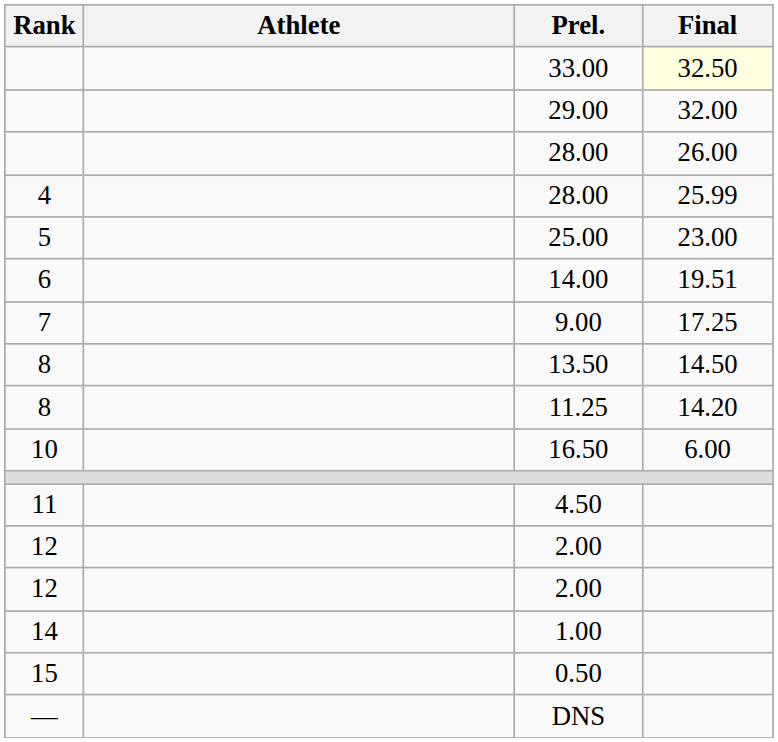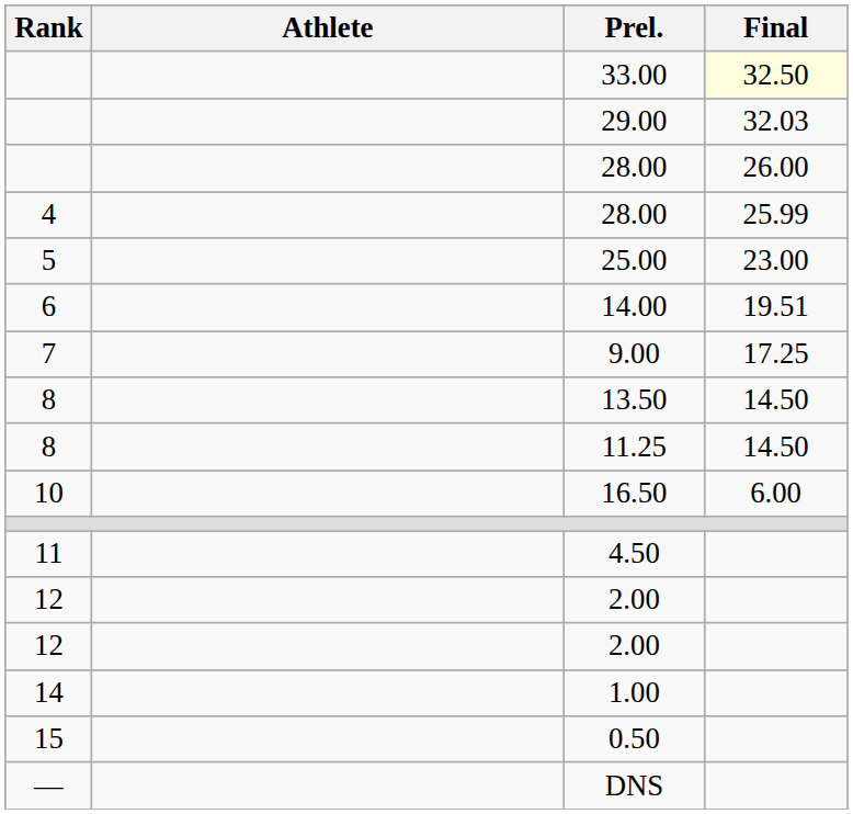29.00 | Final: 32.00 -> 32.03
11.25 | Final: 14.20 -> 14.50
